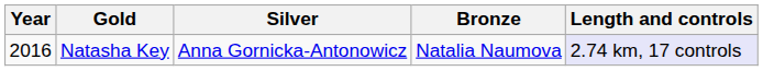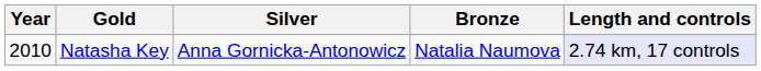Natasha Key | Year: 2016 -> 2010
